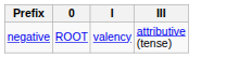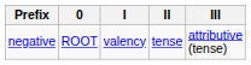+ column: II | tense
